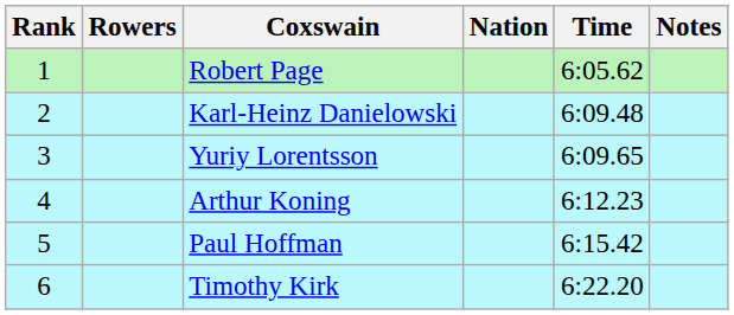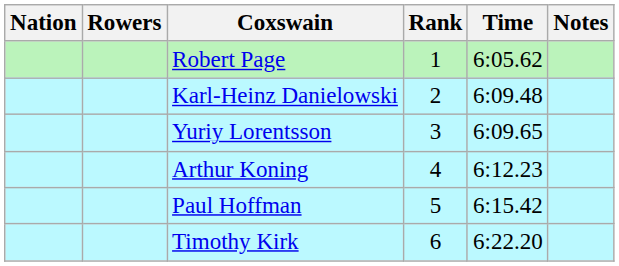columns swapped: Rank <-> Nation
